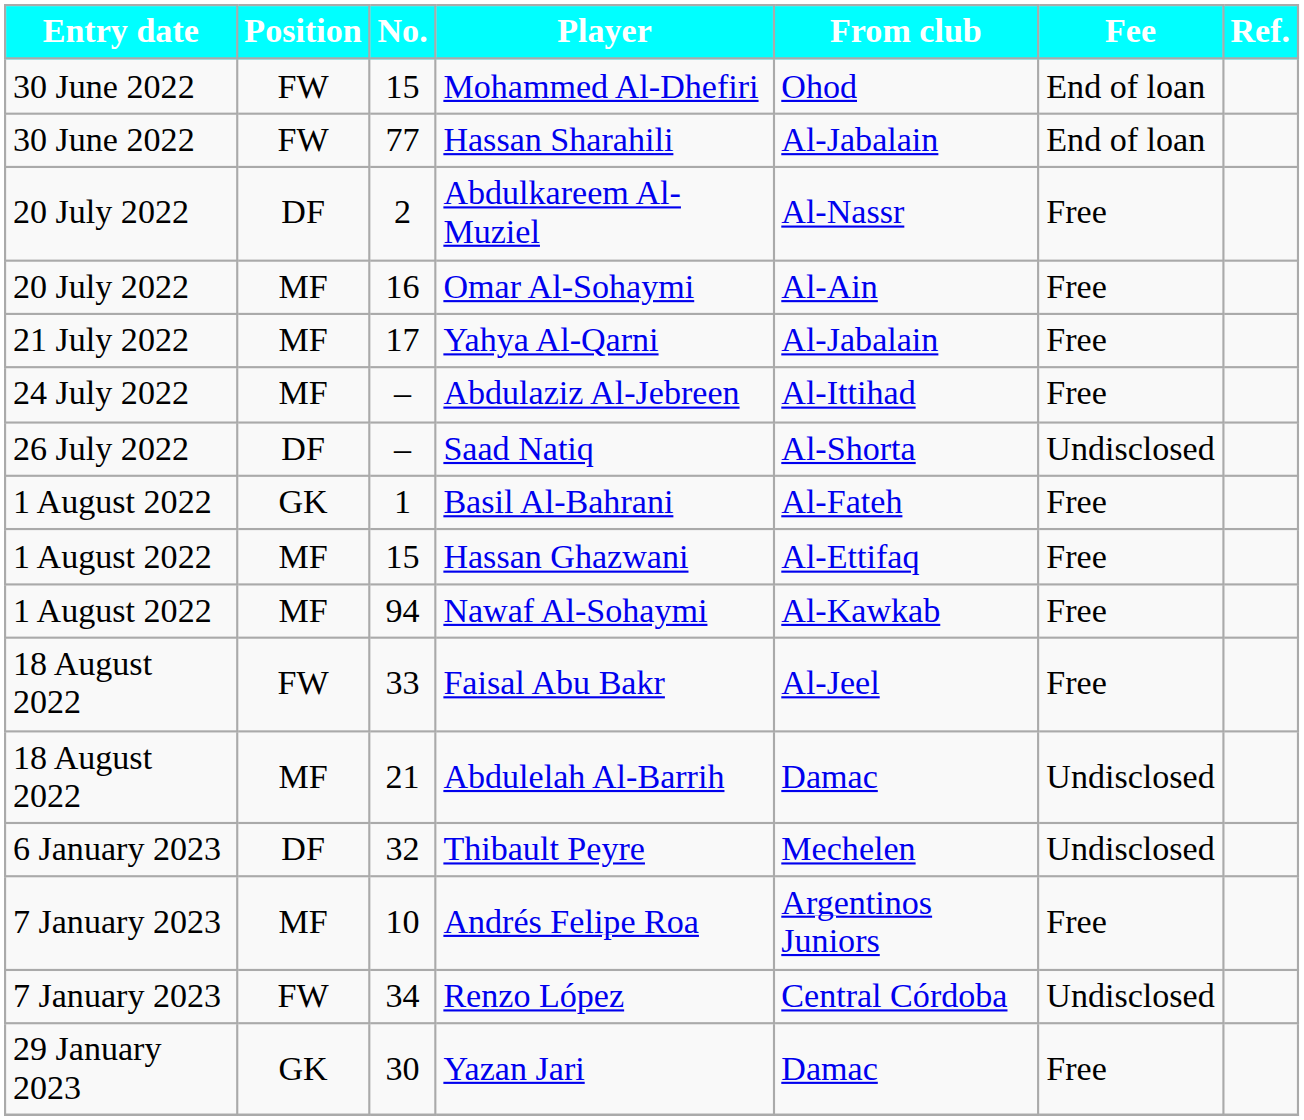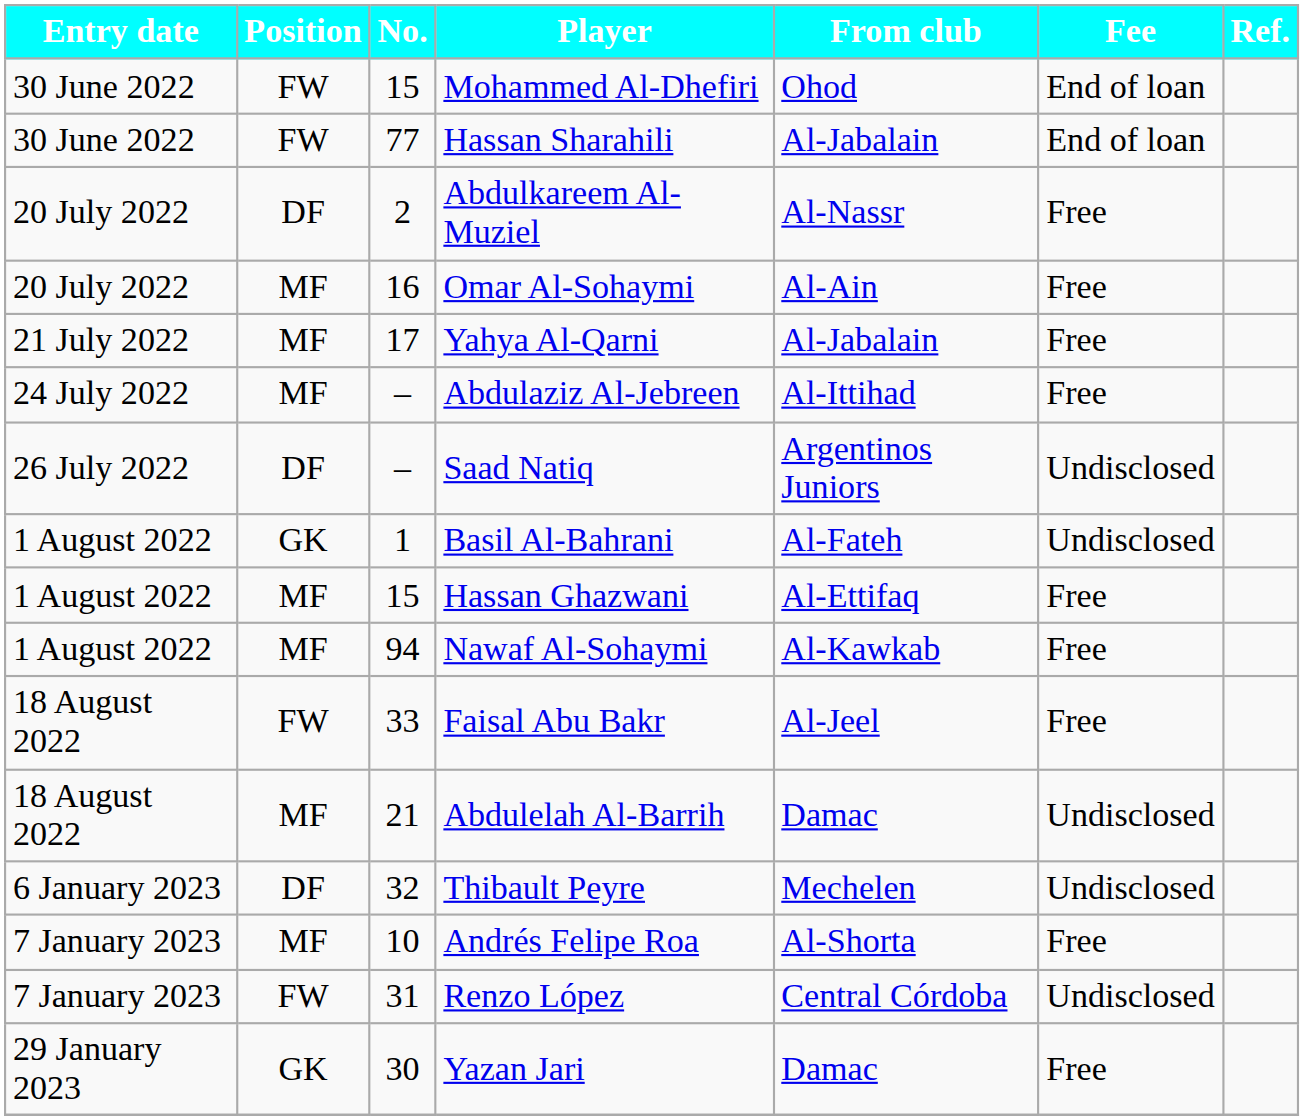Saad Natiq | From club: Al-Shorta -> Argentinos Juniors
Basil Al-Bahrani | Fee: Free -> Undisclosed
Andrés Felipe Roa | From club: Argentinos Juniors -> Al-Shorta
Renzo López | No.: 34 -> 31
